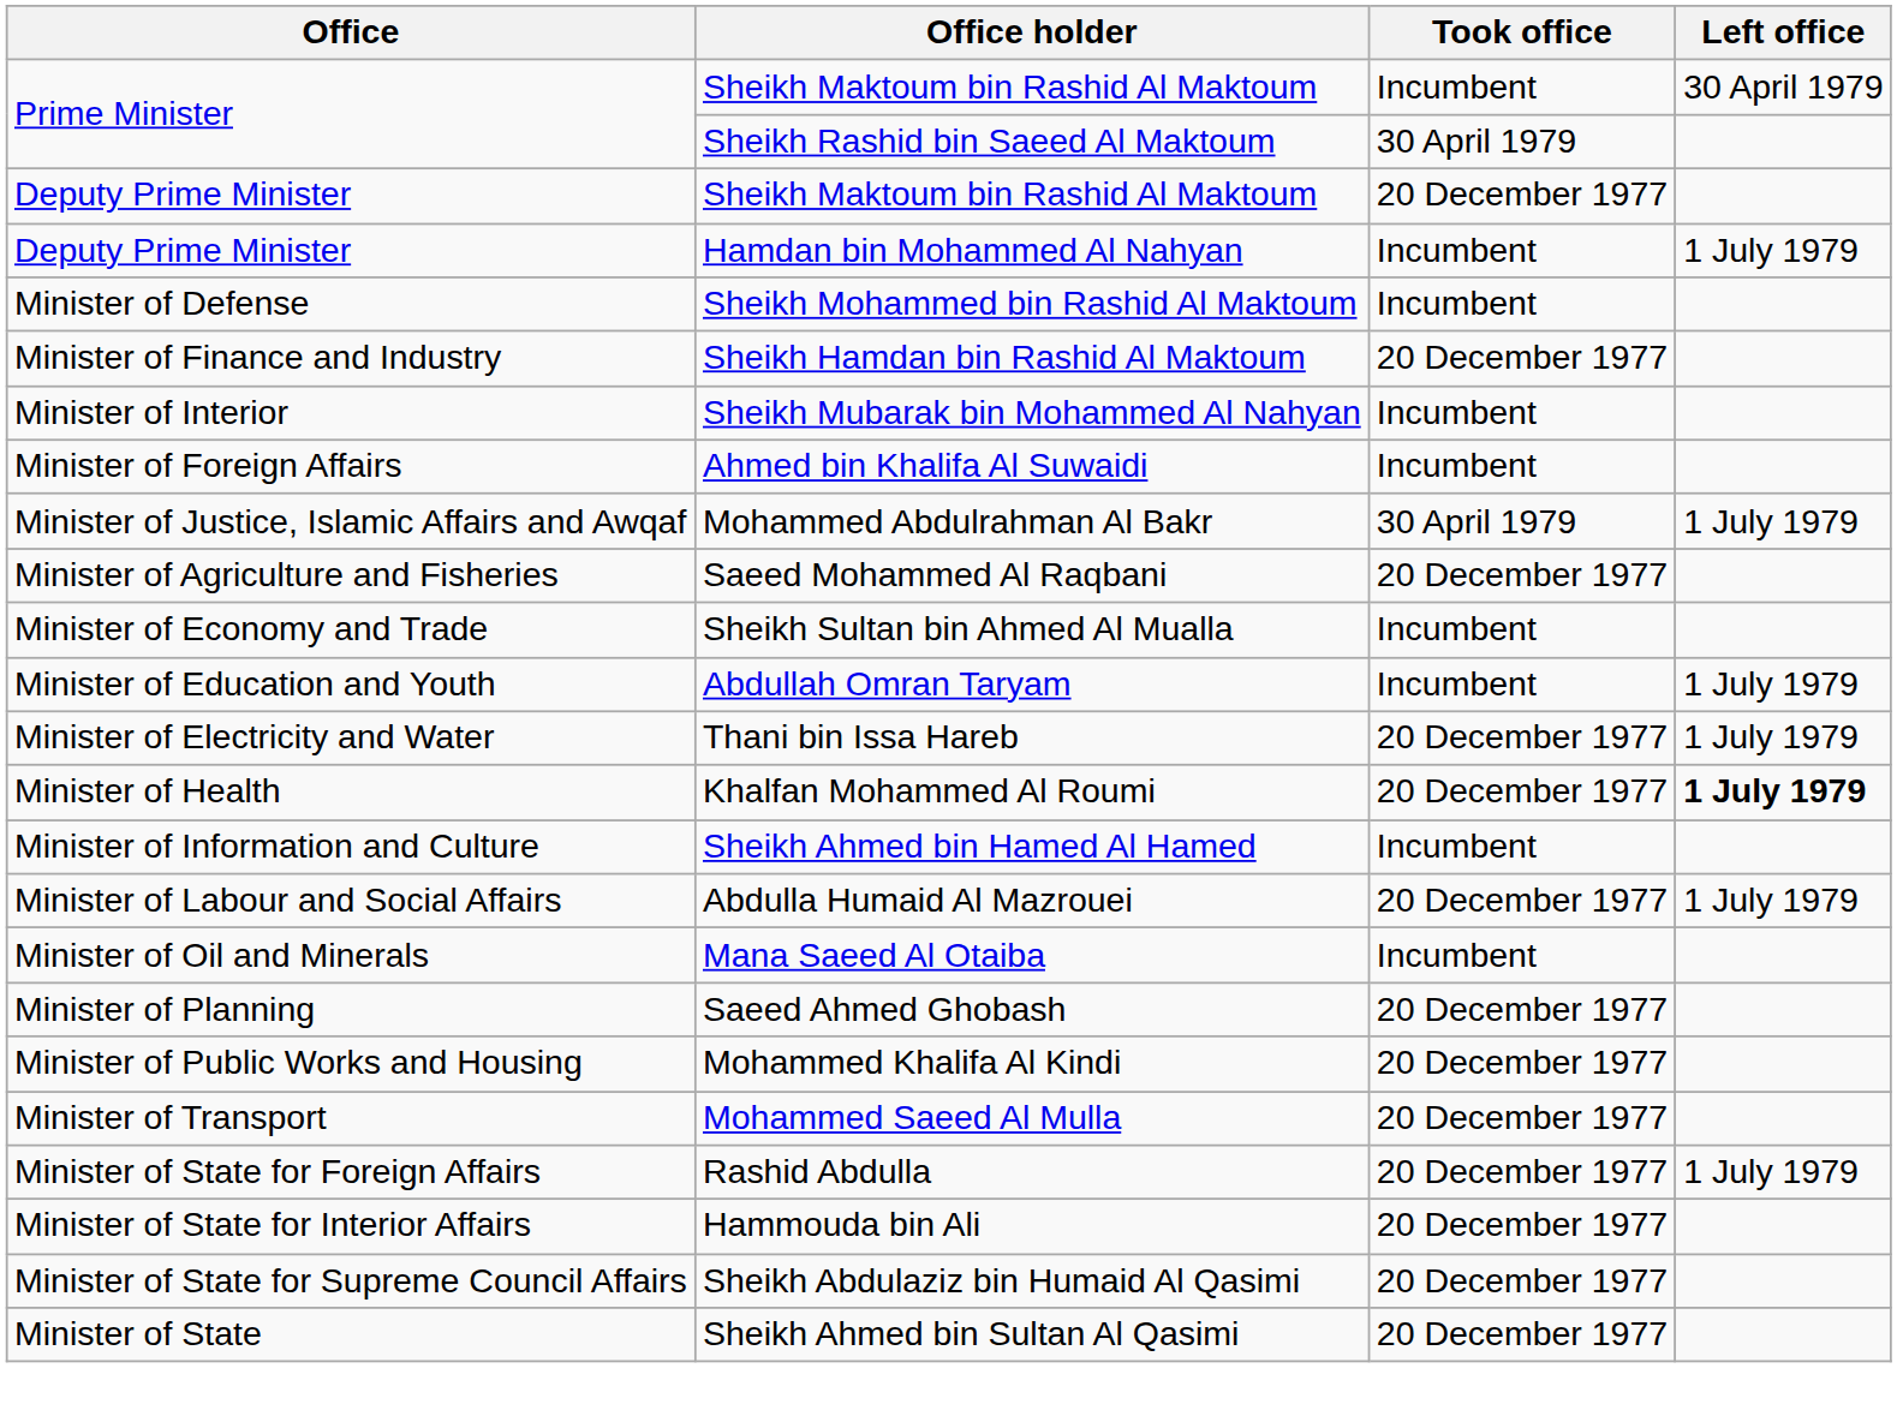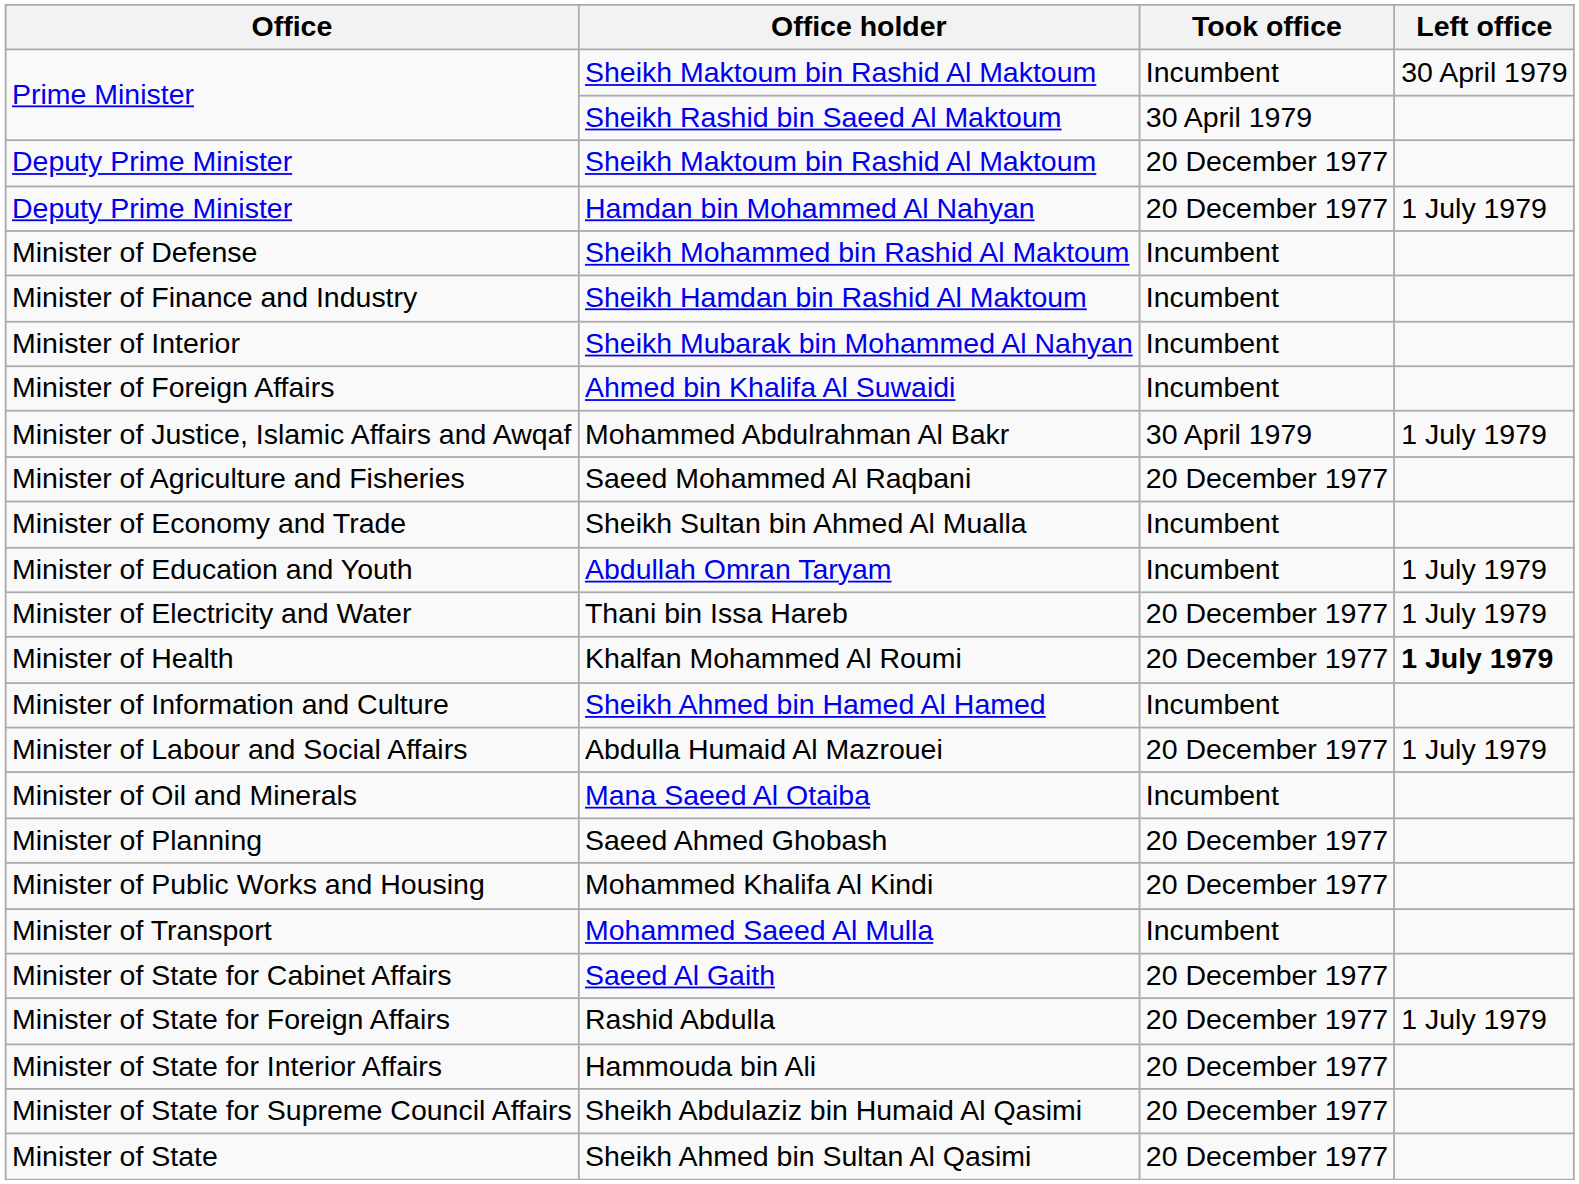Hamdan bin Mohammed Al Nahyan | Took office: Incumbent -> 20 December 1977
Sheikh Hamdan bin Rashid Al Maktoum | Took office: 20 December 1977 -> Incumbent
Mohammed Saeed Al Mulla | Took office: 20 December 1977 -> Incumbent
+ row: Minister of State for Cabinet Affairs | Saeed Al Gaith | 20 December 1977
